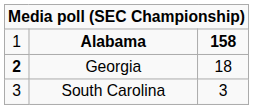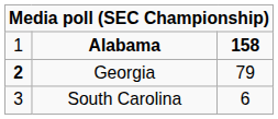Georgia | column 3: 18 -> 79
South Carolina | column 3: 3 -> 6
